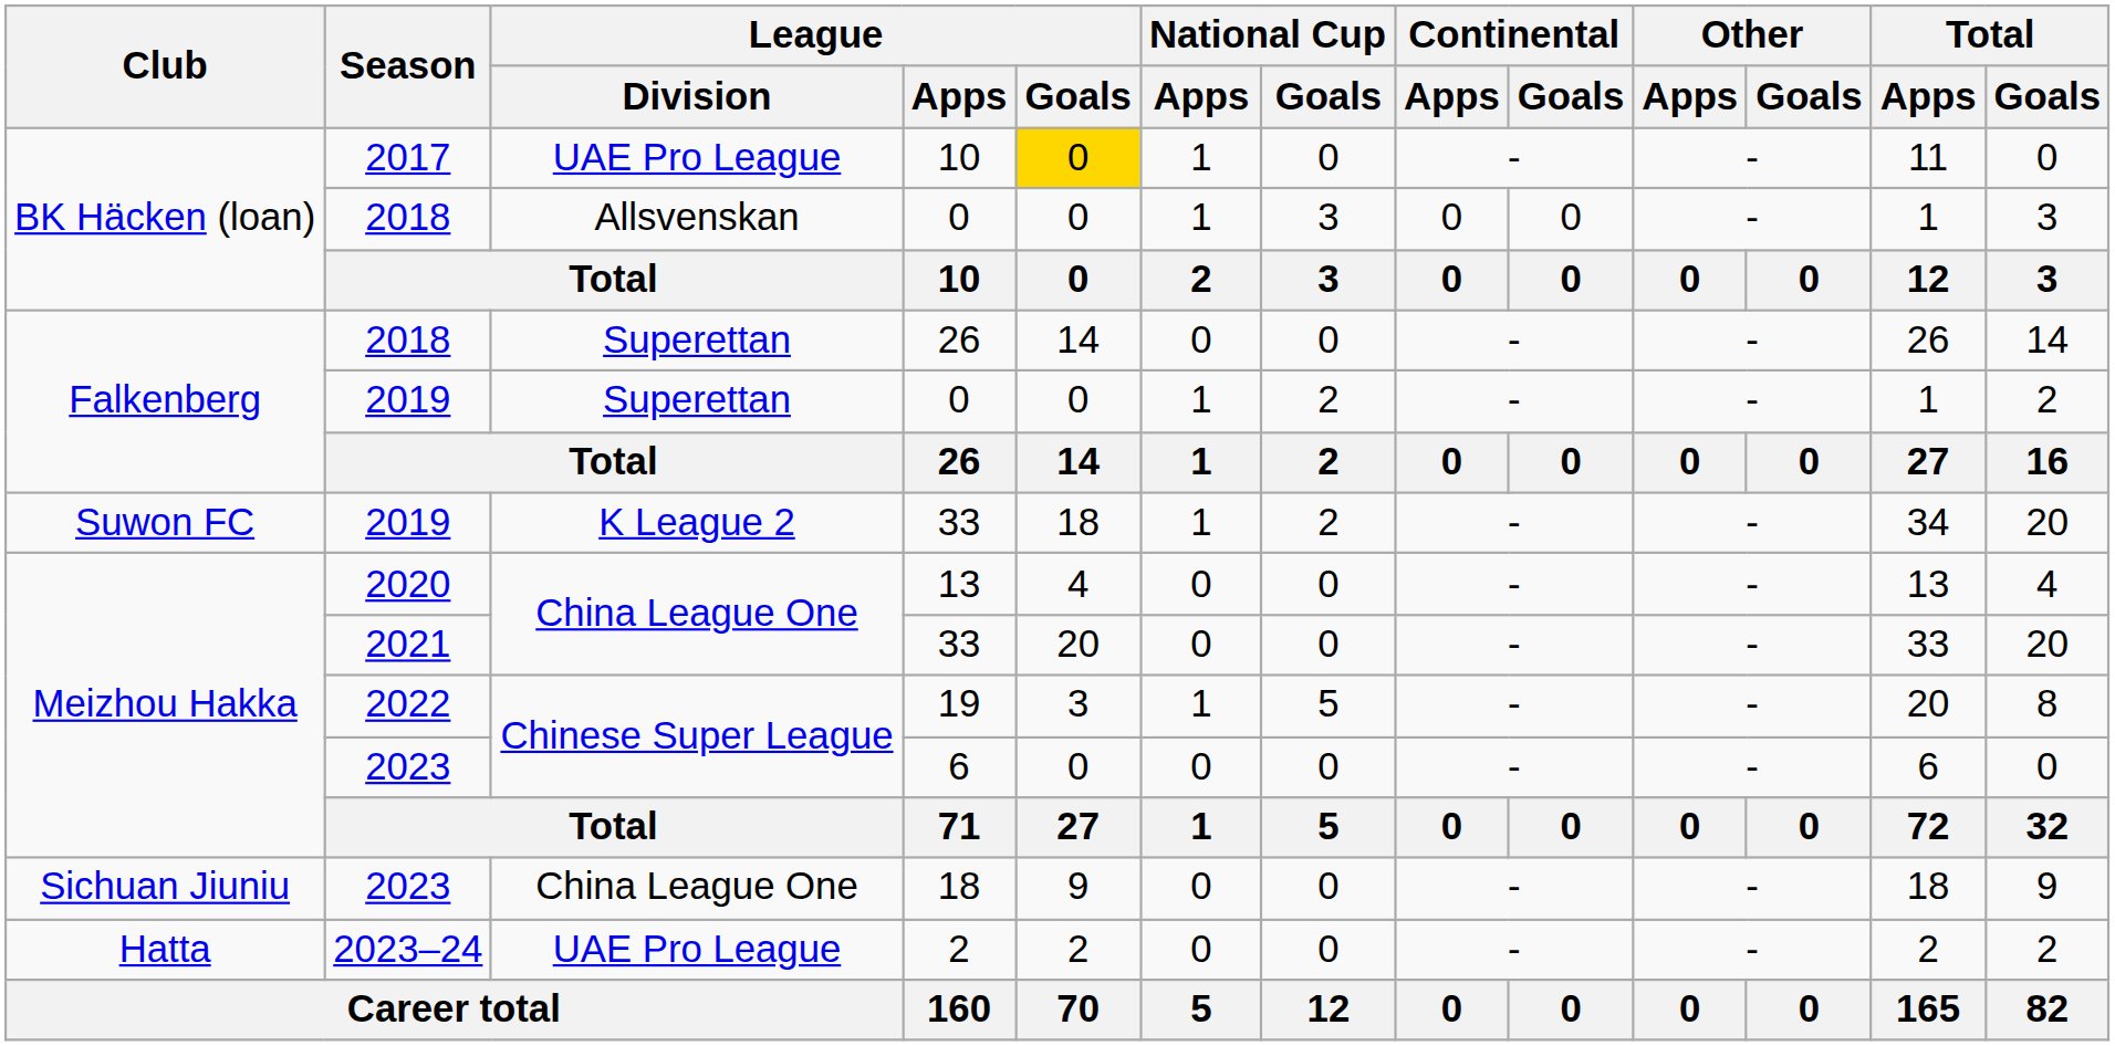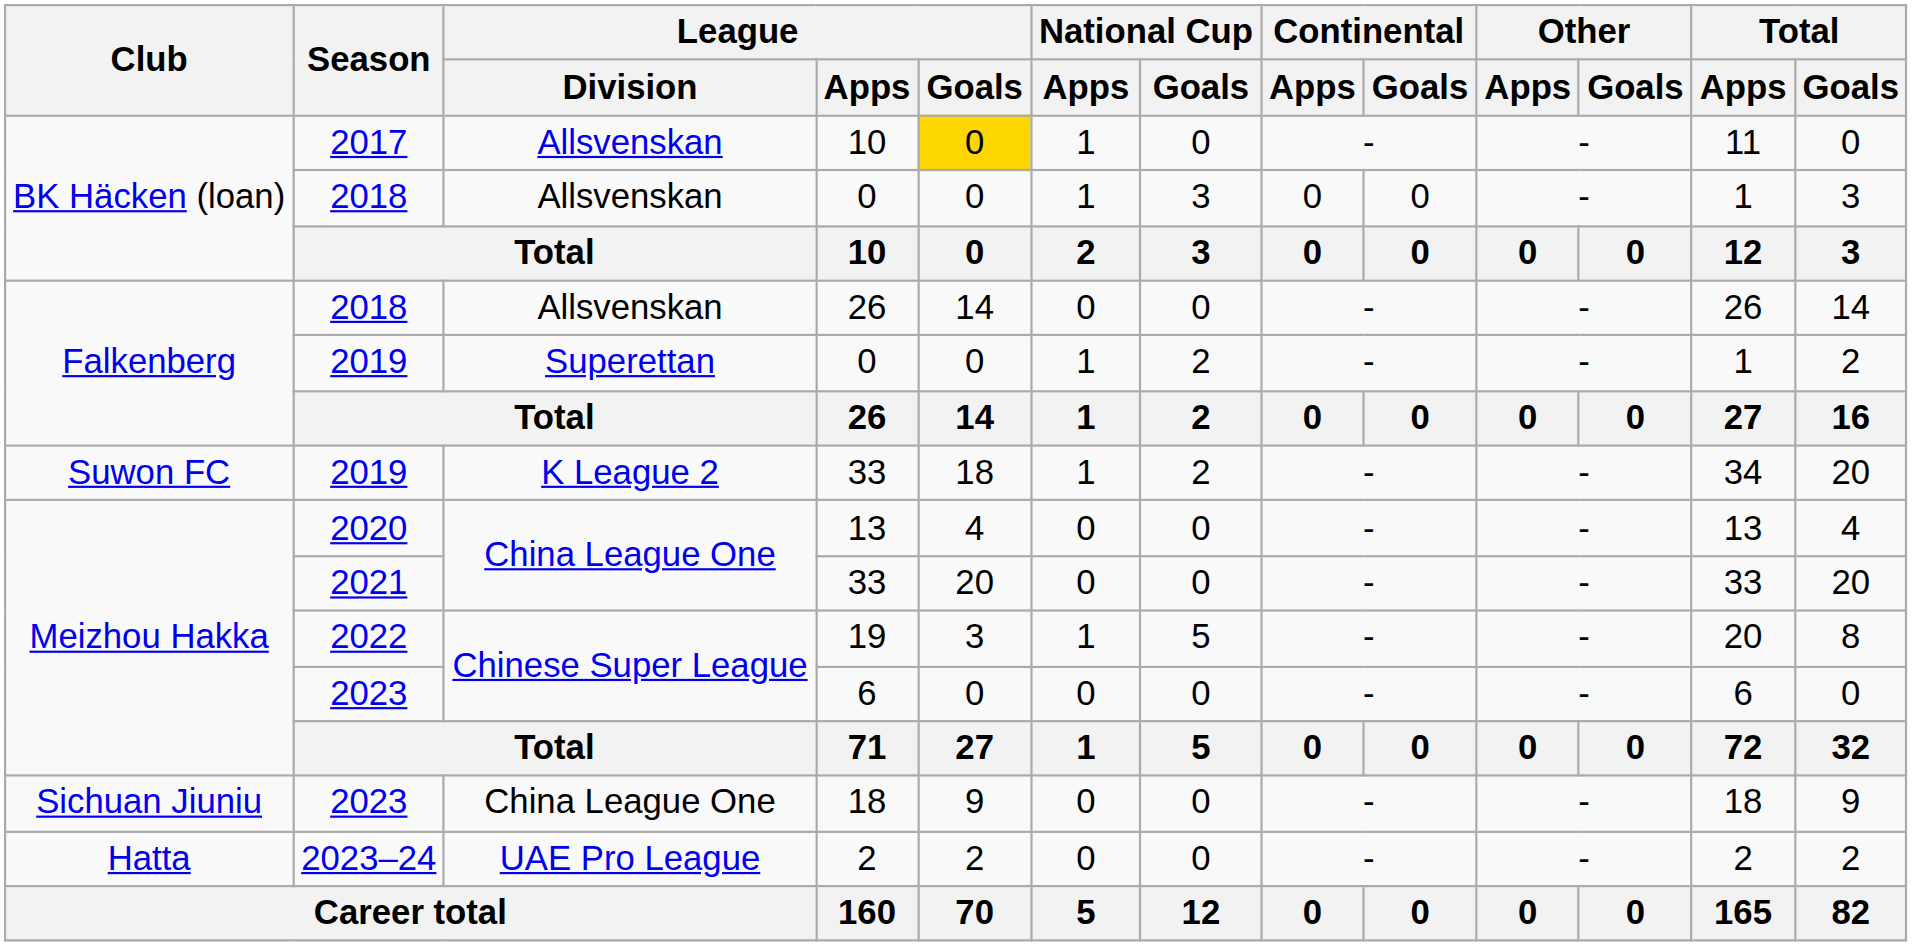2017 / 10 | League / Division: UAE Pro League -> Allsvenskan
2018 / 26 | League / Division: Superettan -> Allsvenskan
